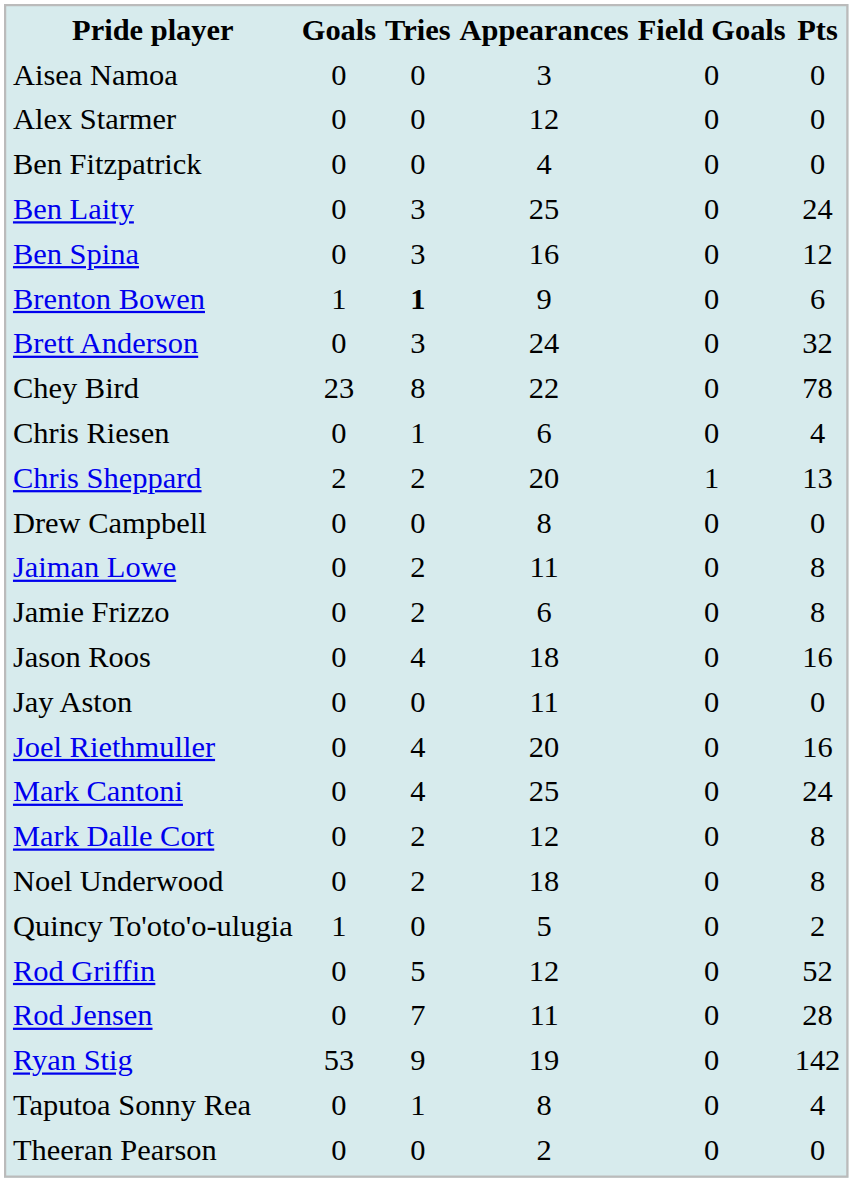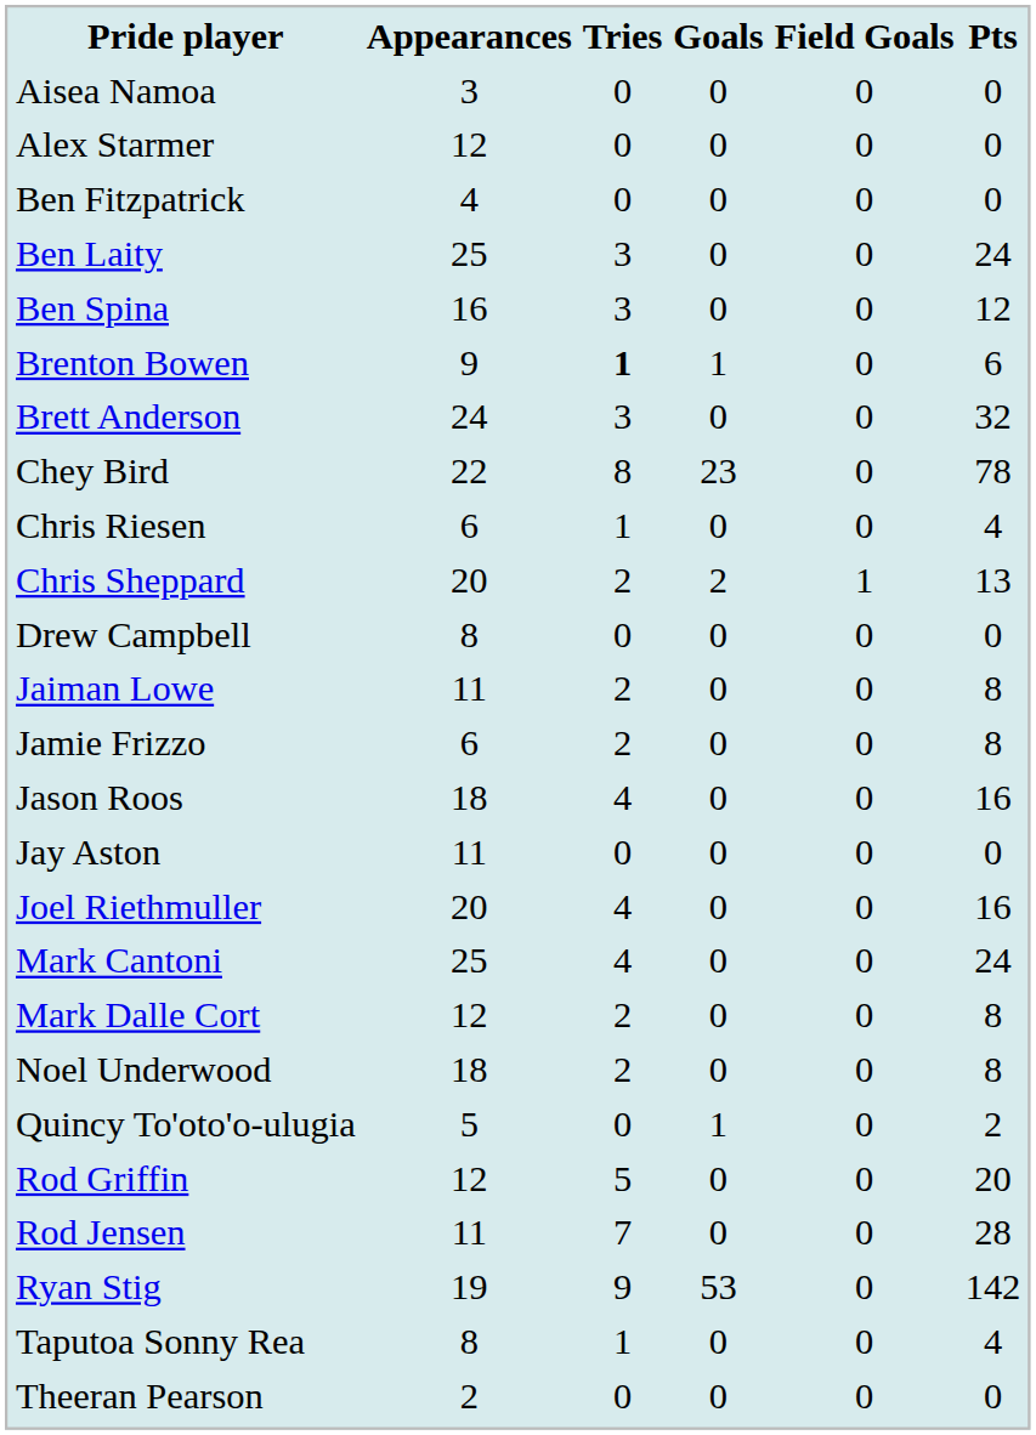columns swapped: Appearances <-> Goals
Rod Griffin | Pts: 52 -> 20
